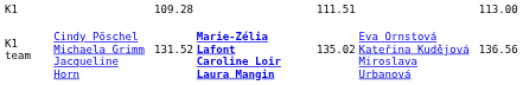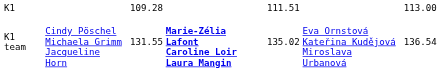K1 team | column 3: 131.52 -> 131.55
K1 team | column 7: 136.56 -> 136.54
